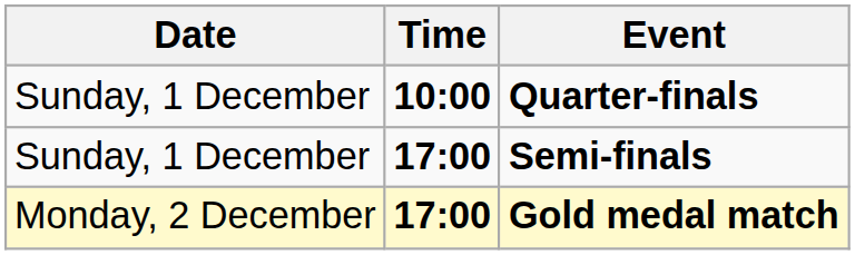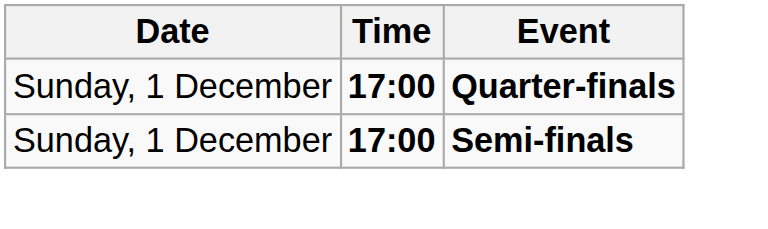Quarter-finals | Time: 10:00 -> 17:00
- row: Monday, 2 December | 17:00 | Gold medal match
